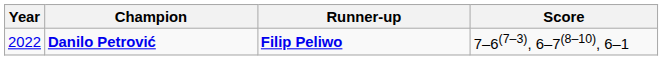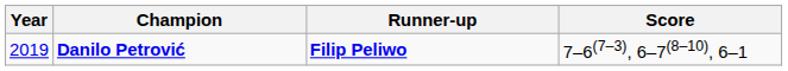Danilo Petrović | Year: 2022 -> 2019
